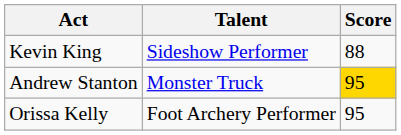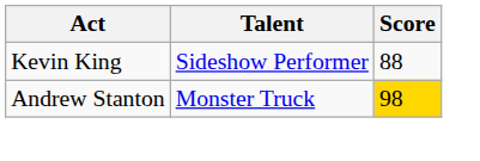Andrew Stanton | Score: 95 -> 98
- row: Orissa Kelly | Foot Archery Performer | 95
